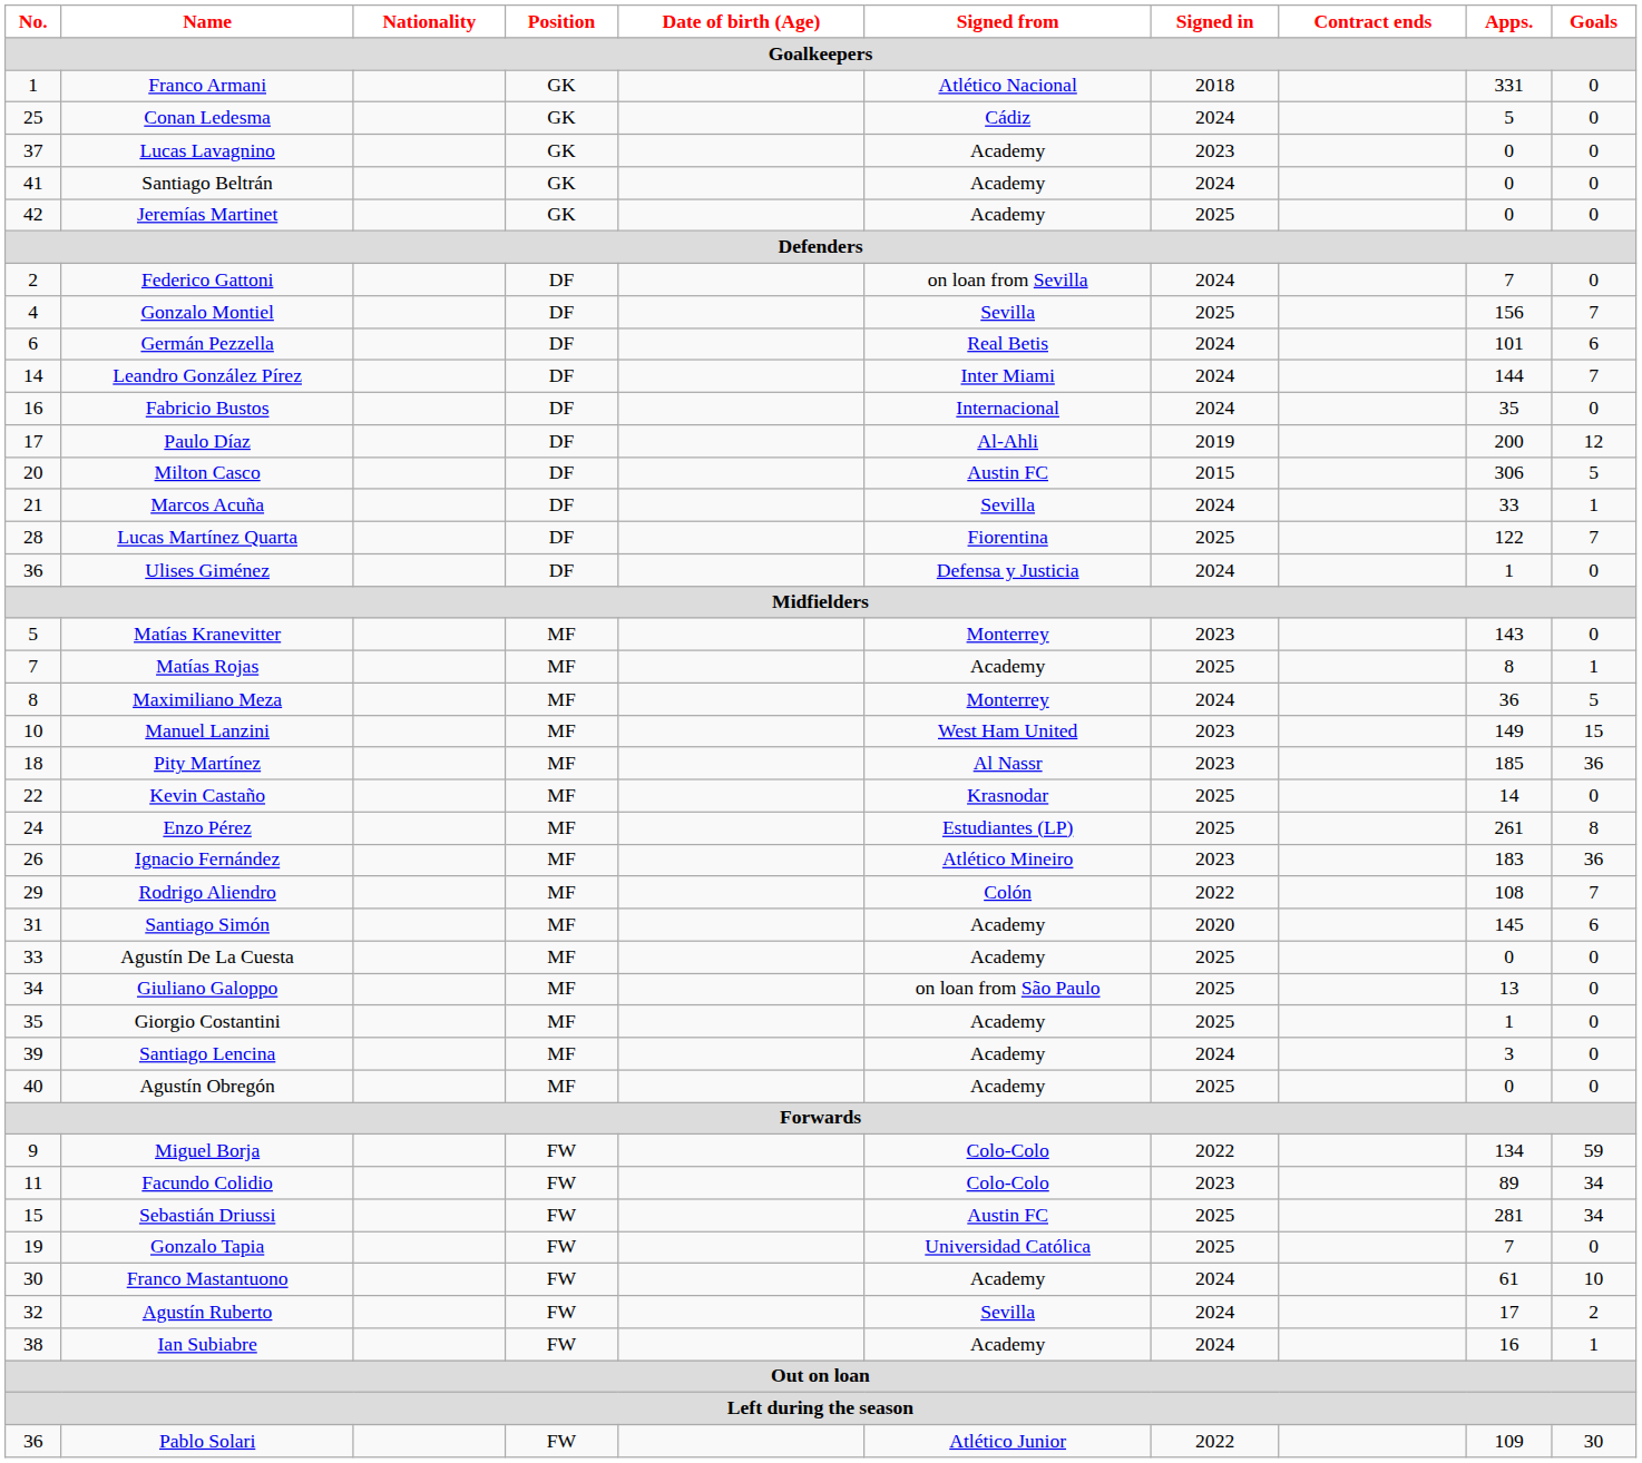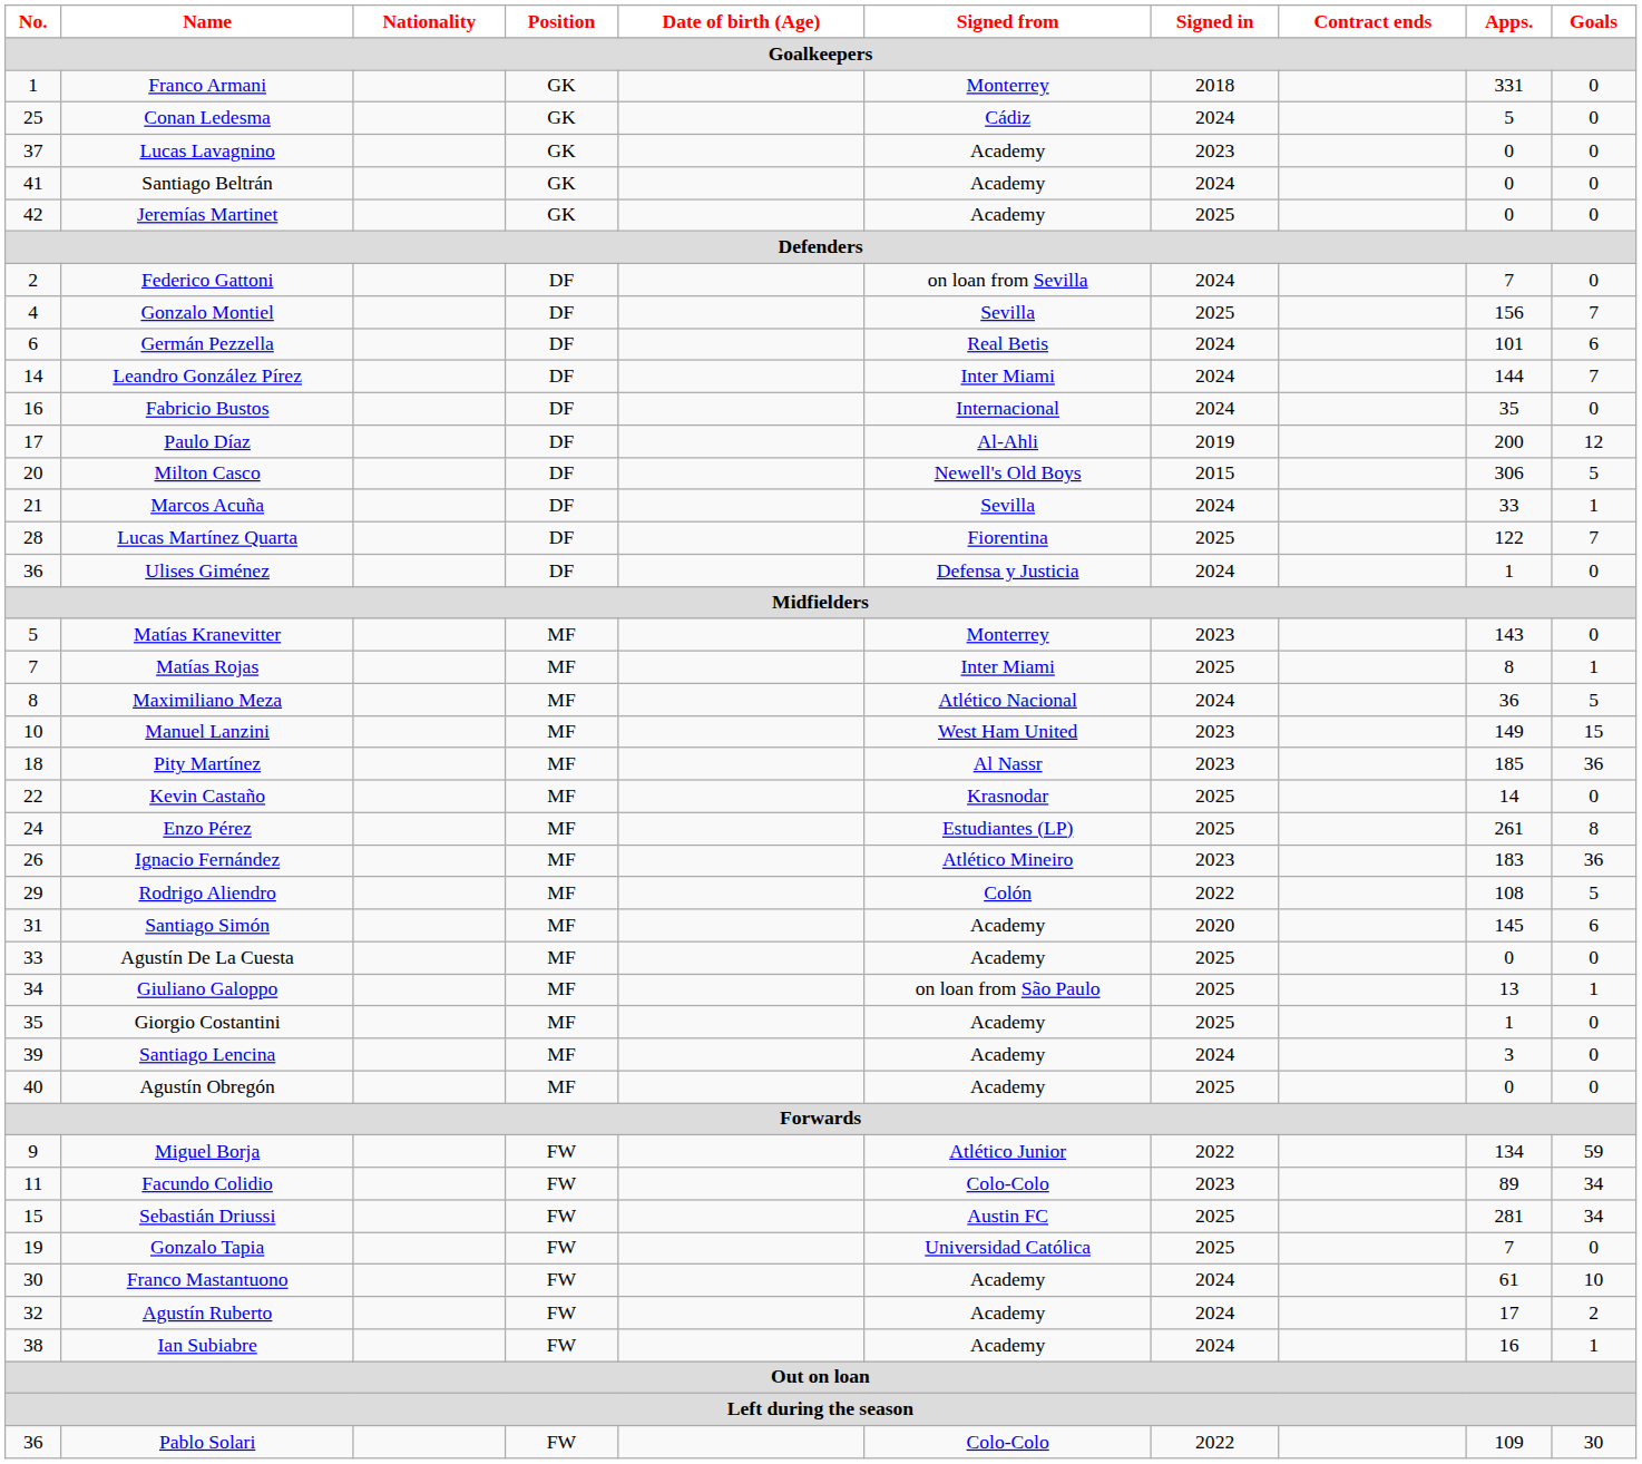Franco Armani | Signed from: Atlético Nacional -> Monterrey
Milton Casco | Signed from: Austin FC -> Newell's Old Boys
Matías Rojas | Signed from: Academy -> Inter Miami
Maximiliano Meza | Signed from: Monterrey -> Atlético Nacional
Rodrigo Aliendro | Goals: 7 -> 5
Giuliano Galoppo | Goals: 0 -> 1
Miguel Borja | Signed from: Colo-Colo -> Atlético Junior
Agustín Ruberto | Signed from: Sevilla -> Academy
Pablo Solari | Signed from: Atlético Junior -> Colo-Colo
